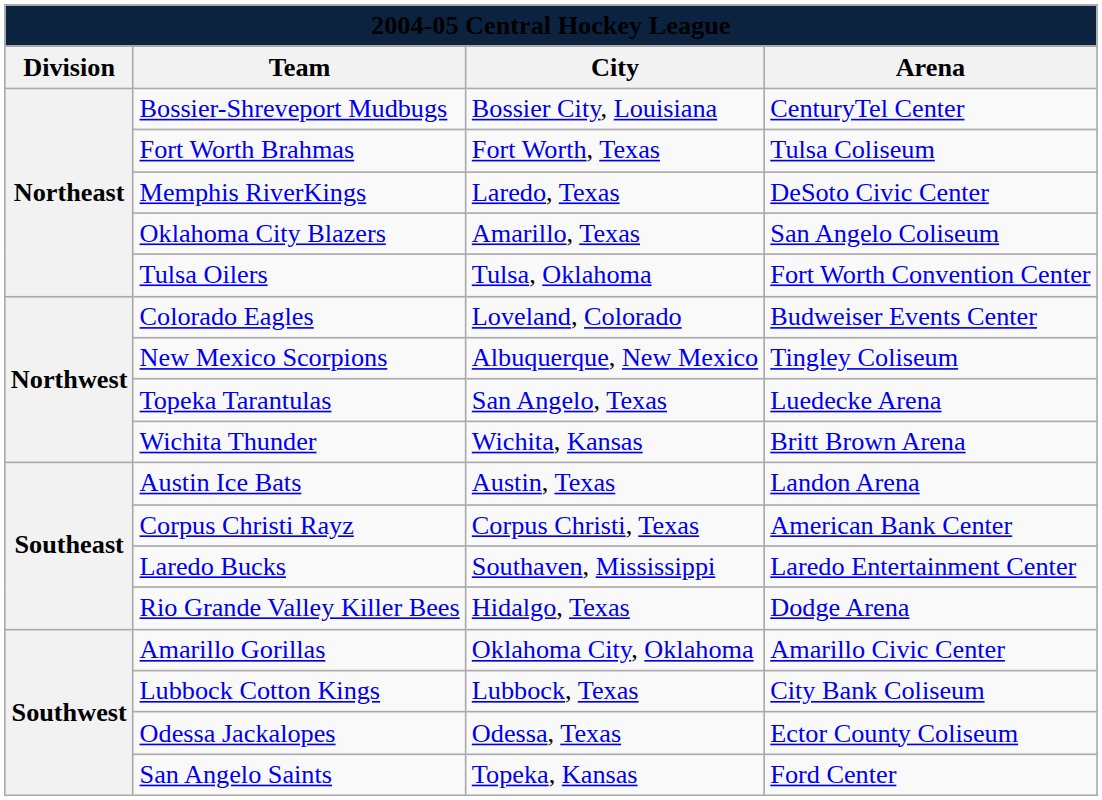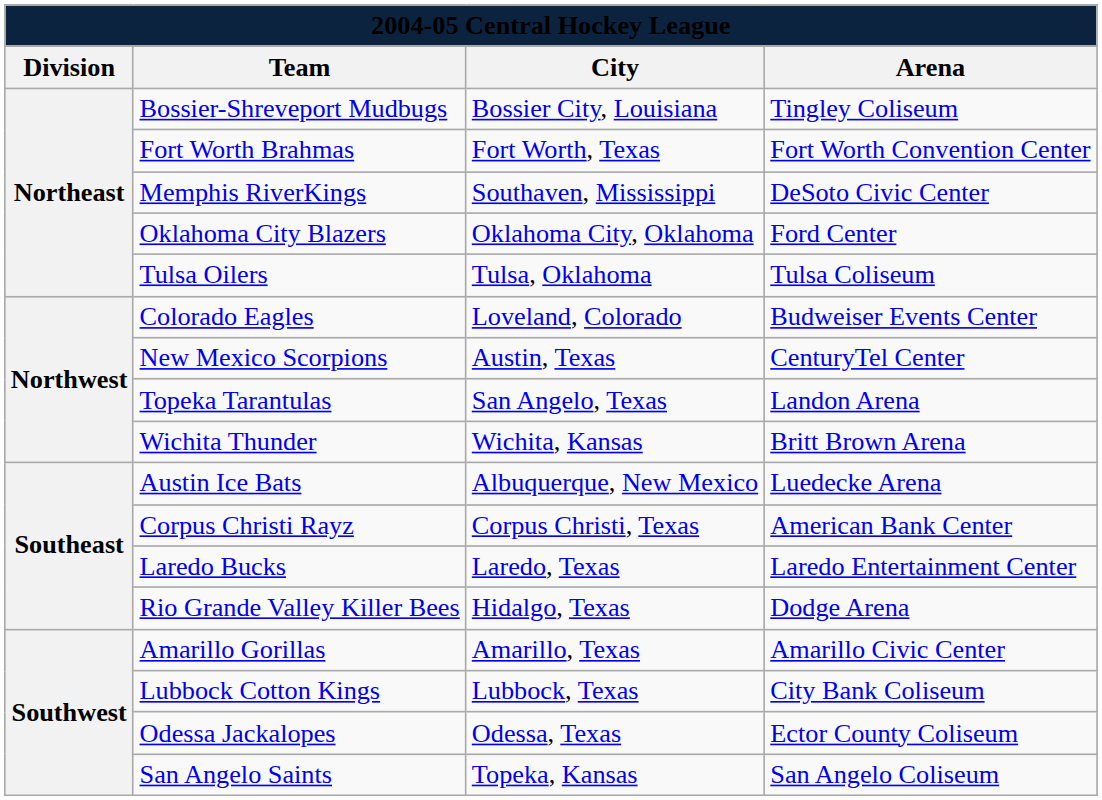Bossier-Shreveport Mudbugs | Arena: CenturyTel Center -> Tingley Coliseum
Fort Worth Brahmas | Arena: Tulsa Coliseum -> Fort Worth Convention Center
Memphis RiverKings | City: Laredo, Texas -> Southaven, Mississippi
Oklahoma City Blazers | City: Amarillo, Texas -> Oklahoma City, Oklahoma
Oklahoma City Blazers | Arena: San Angelo Coliseum -> Ford Center
Tulsa Oilers | Arena: Fort Worth Convention Center -> Tulsa Coliseum
New Mexico Scorpions | City: Albuquerque, New Mexico -> Austin, Texas
New Mexico Scorpions | Arena: Tingley Coliseum -> CenturyTel Center
Topeka Tarantulas | Arena: Luedecke Arena -> Landon Arena
Austin Ice Bats | City: Austin, Texas -> Albuquerque, New Mexico
Austin Ice Bats | Arena: Landon Arena -> Luedecke Arena
Laredo Bucks | City: Southaven, Mississippi -> Laredo, Texas
Amarillo Gorillas | City: Oklahoma City, Oklahoma -> Amarillo, Texas
San Angelo Saints | Arena: Ford Center -> San Angelo Coliseum
